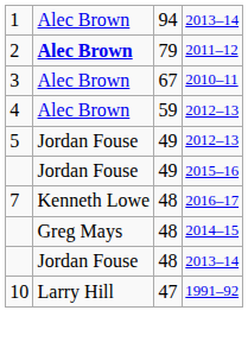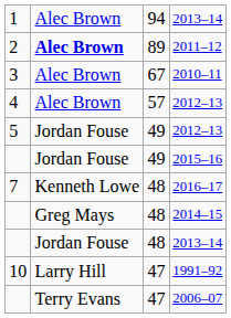2011–12 | column 3: 79 -> 89
4 / 2012–13 | column 3: 59 -> 57
+ row: Terry Evans | 47 | 2006–07
